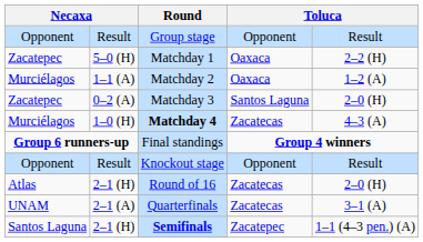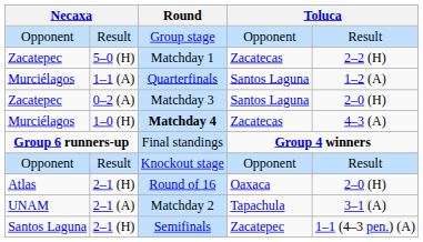5–0 (H) | column 6: Oaxaca -> Zacatecas
1–1 (A) | Round: Matchday 2 -> Quarterfinals
1–1 (A) | column 6: Oaxaca -> Santos Laguna
Atlas / 2–1 (H) | column 6: Zacatecas -> Oaxaca
2–1 (A) | Round: Quarterfinals -> Matchday 2
2–1 (A) | column 6: Zacatecas -> Tapachula
Santos Laguna / 2–1 (H) | Round: bold -> normal
